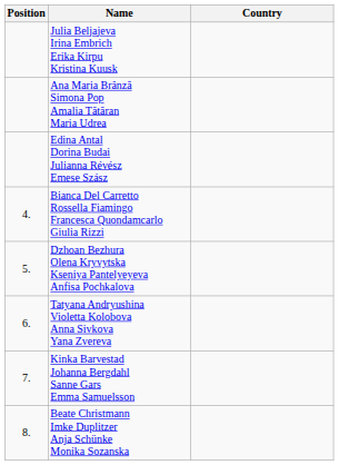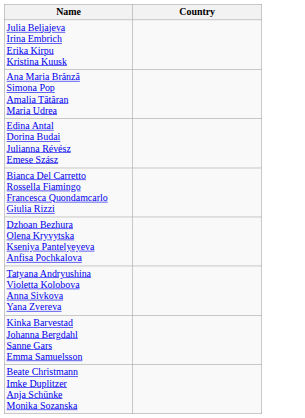- column: Position | 4. | 5. | 6. | 7. | 8.
